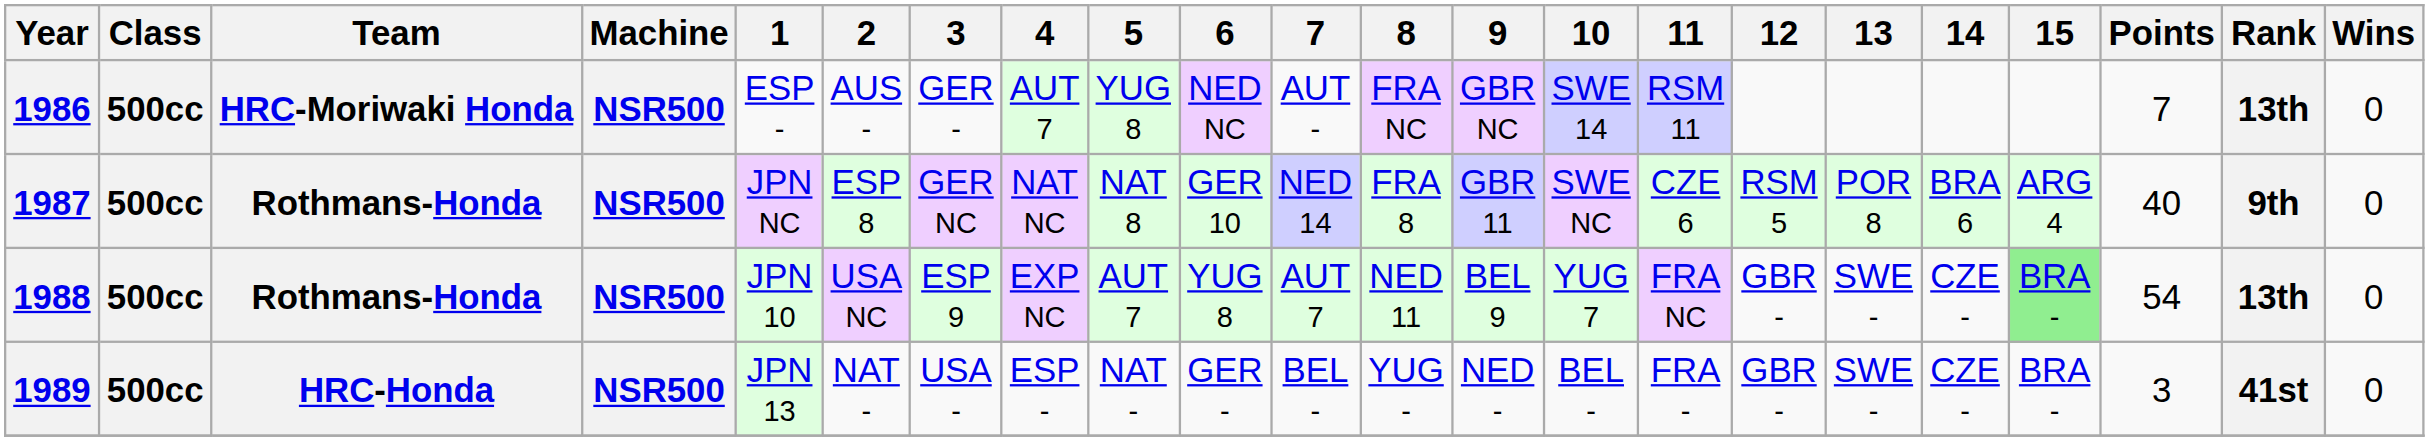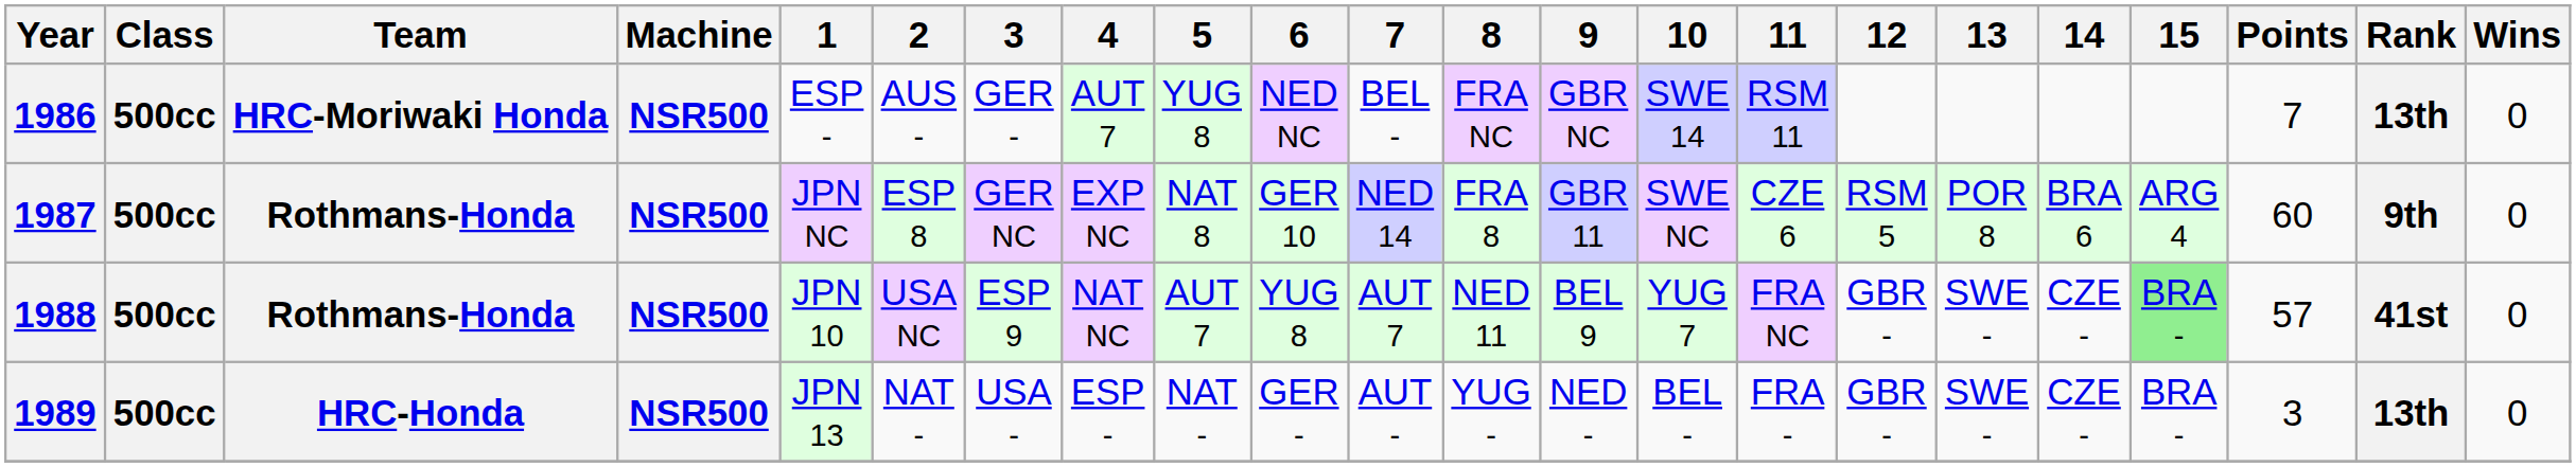1986 | 7: AUT - -> BEL -
1987 | 4: NAT NC -> EXP NC
1987 | Points: 40 -> 60
1988 | 4: EXP NC -> NAT NC
1988 | Points: 54 -> 57
1988 | Rank: 13th -> 41st
1989 | 7: BEL - -> AUT -
1989 | Rank: 41st -> 13th
